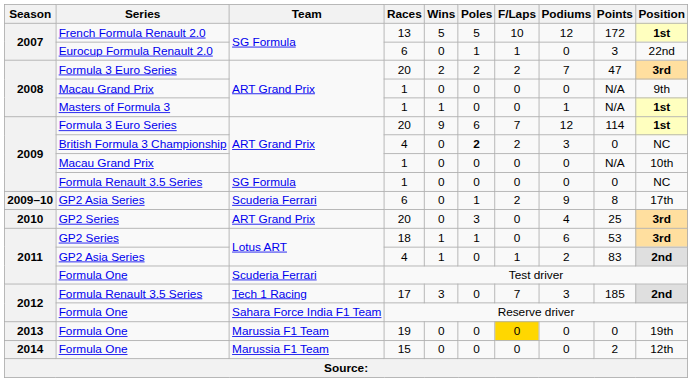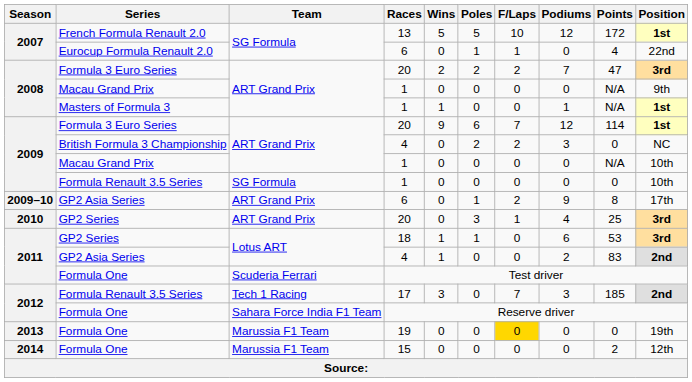Eurocup Formula Renault 2.0 / 6 | Points: 3 -> 4
British Formula 3 Championship / 4 | Poles: bold -> normal
Formula Renault 3.5 Series / 1 | Position: NC -> 10th
GP2 Asia Series / 6 | Team: Scuderia Ferrari -> ART Grand Prix
GP2 Series / 20 | F/Laps: 0 -> 1
GP2 Asia Series / 4 | F/Laps: 1 -> 0
